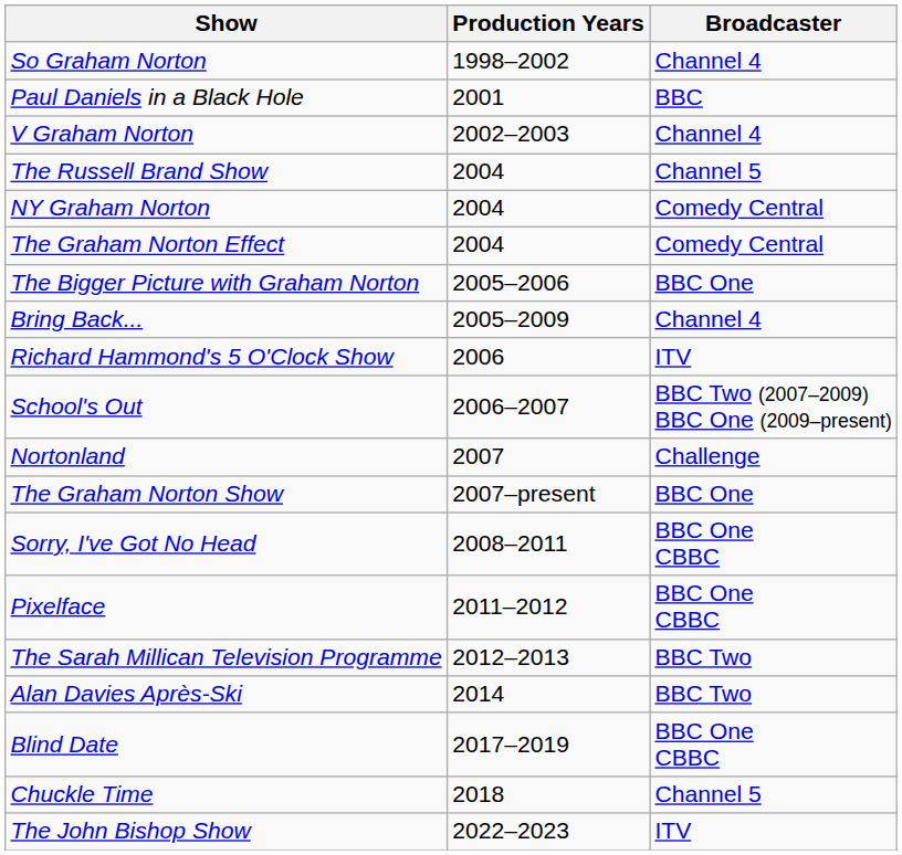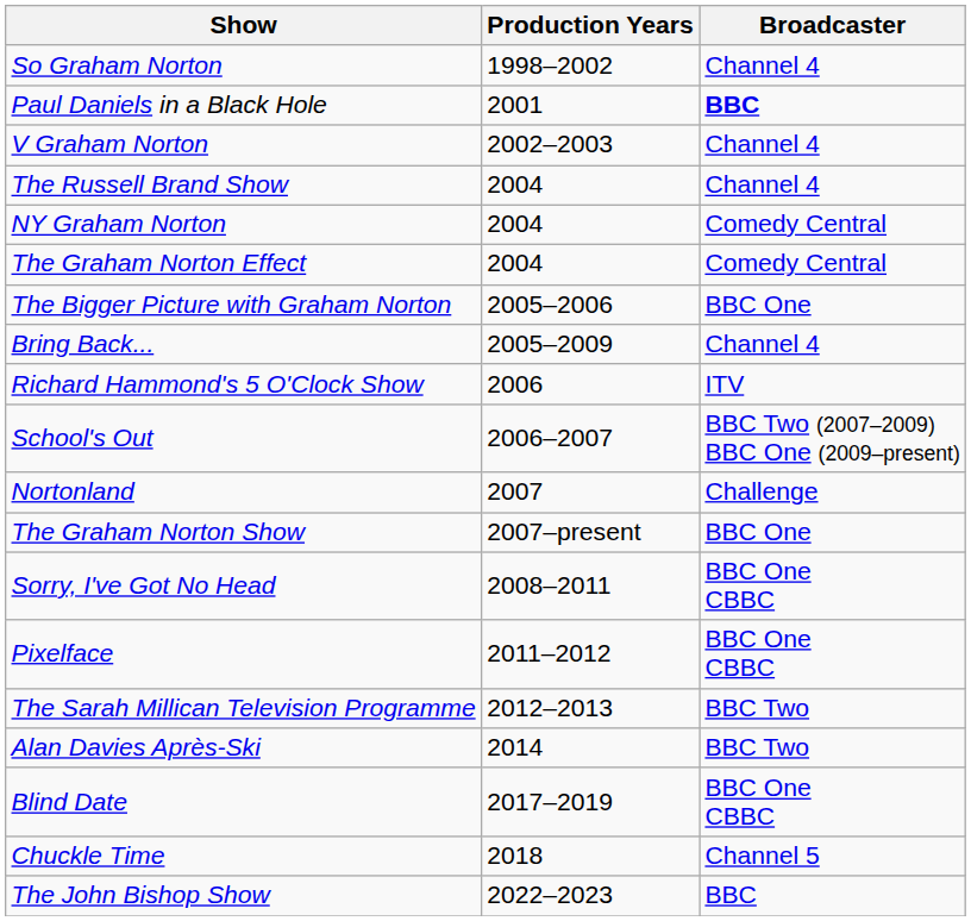Paul Daniels in a Black Hole | Broadcaster: normal -> bold
The Russell Brand Show | Broadcaster: Channel 5 -> Channel 4
The John Bishop Show | Broadcaster: ITV -> BBC
